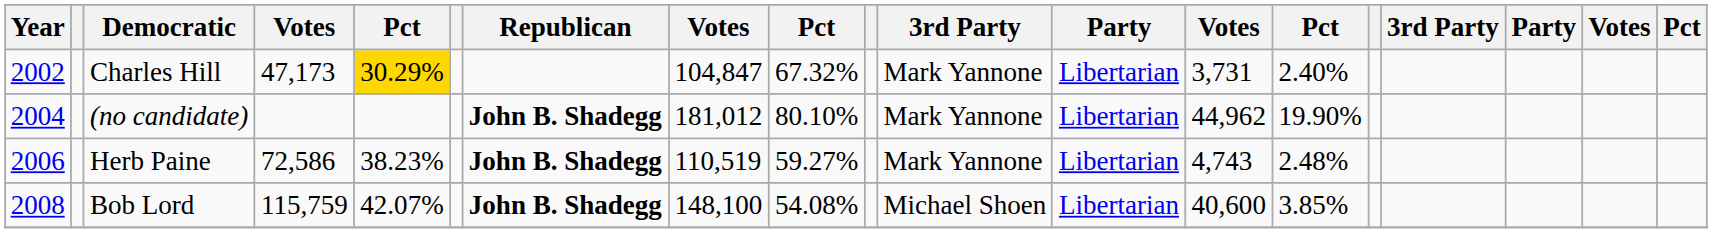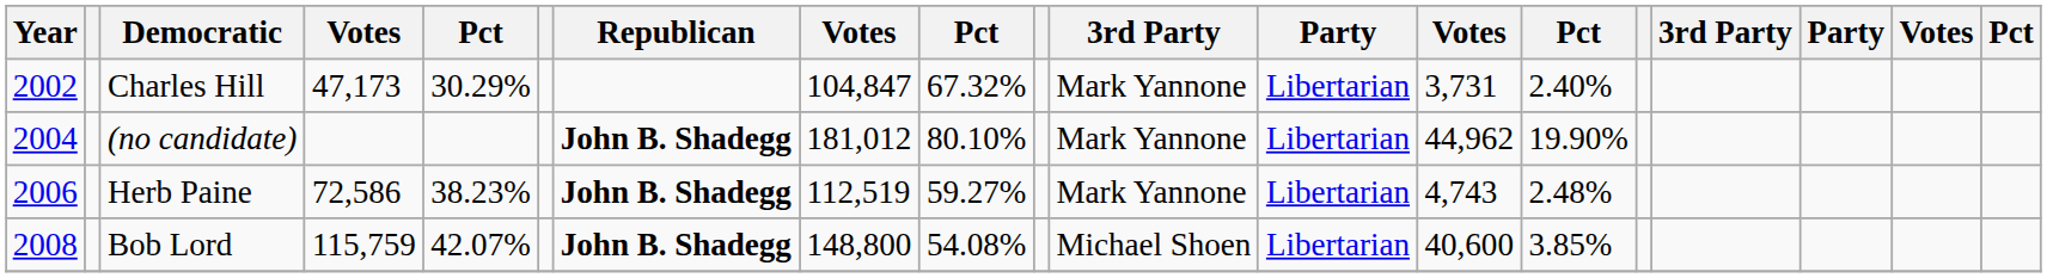Charles Hill | column 5: gold background -> no background
Herb Paine | column 8: 110,519 -> 112,519
Bob Lord | column 8: 148,100 -> 148,800
